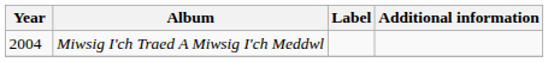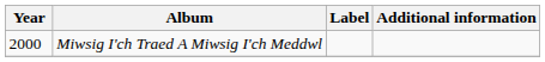Miwsig I'ch Traed A Miwsig I'ch Meddwl | Year: 2004 -> 2000
